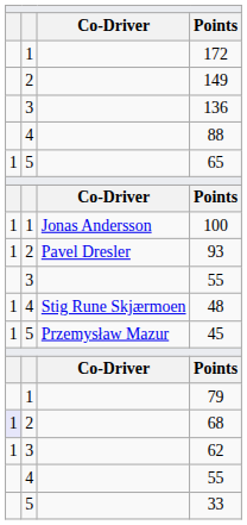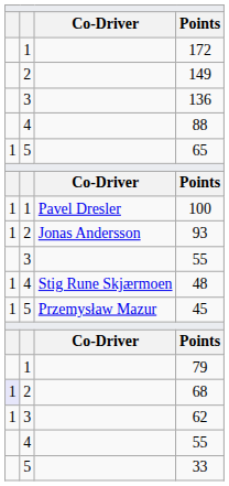100 | column 3: Jonas Andersson -> Pavel Dresler
93 | column 3: Pavel Dresler -> Jonas Andersson
